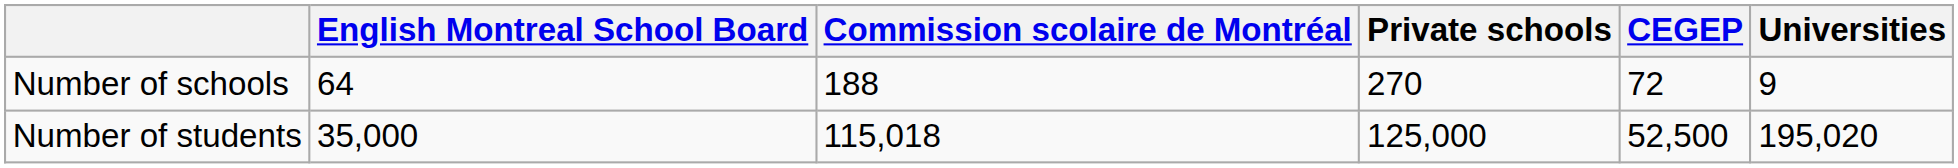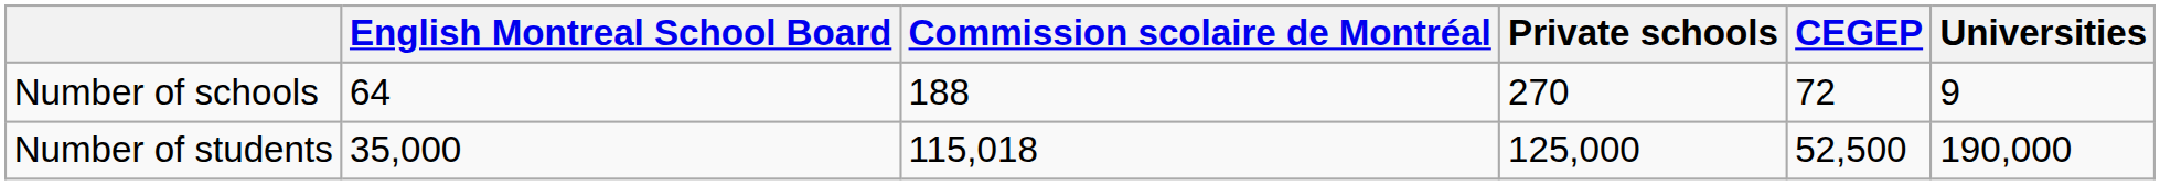Number of students | Universities: 195,020 -> 190,000
